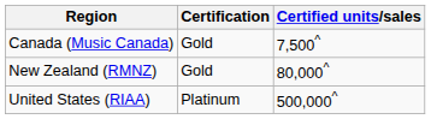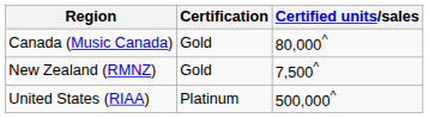Canada (Music Canada) | Certified units/sales: 7,500^ -> 80,000^
New Zealand (RMNZ) | Certified units/sales: 80,000^ -> 7,500^
